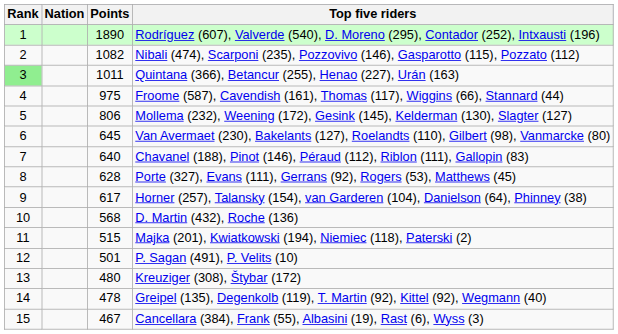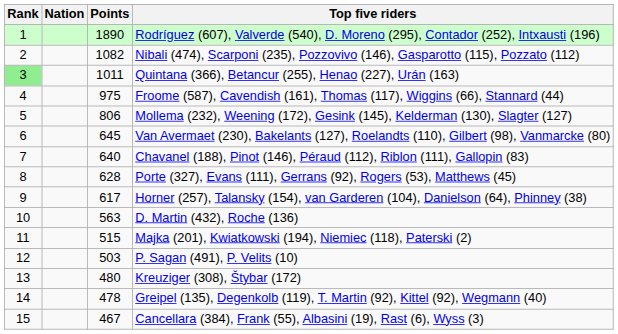D. Martin (432), Roche (136) | Points: 568 -> 563
P. Sagan (491), P. Velits (10) | Points: 501 -> 503
